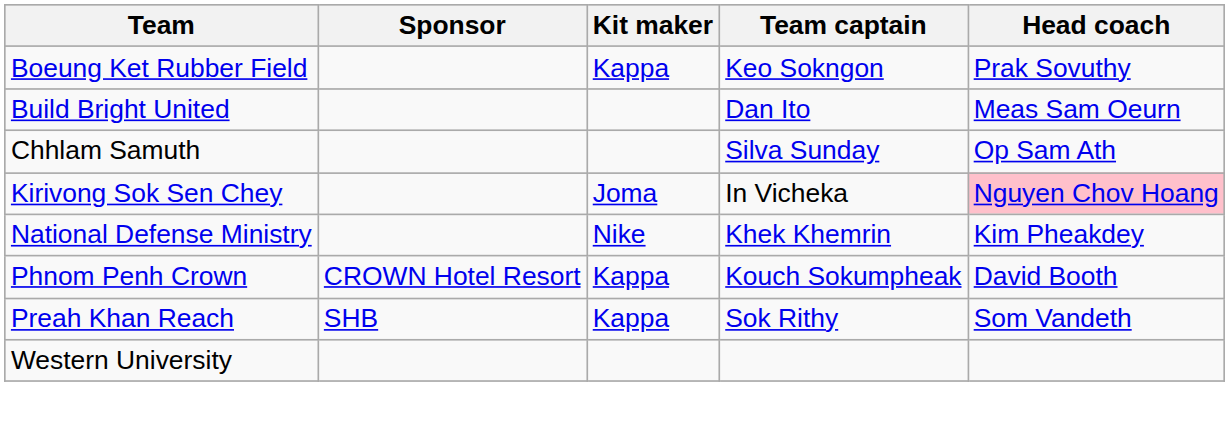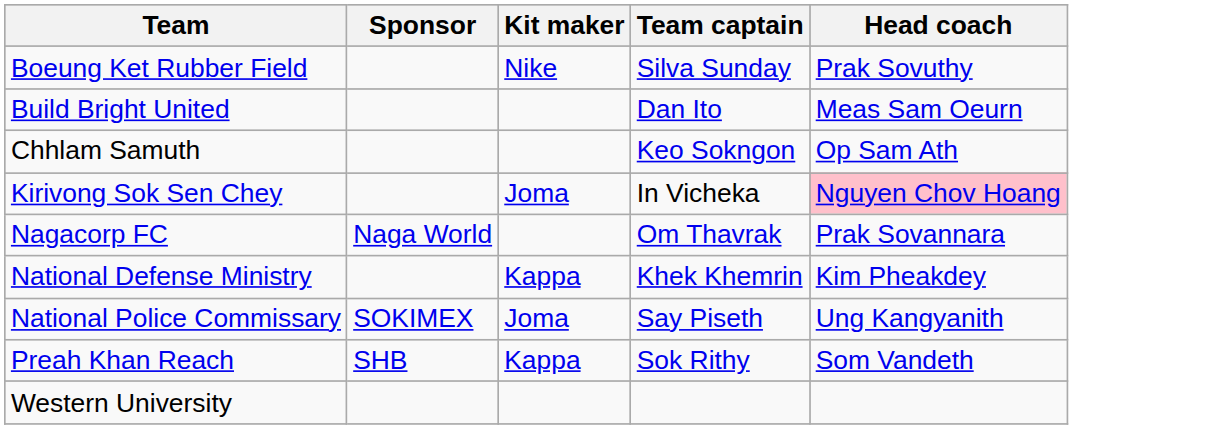Boeung Ket Rubber Field | Kit maker: Kappa -> Nike
Boeung Ket Rubber Field | Team captain: Keo Sokngon -> Silva Sunday
Chhlam Samuth | Team captain: Silva Sunday -> Keo Sokngon
+ row: Nagacorp FC | Naga World | Om Thavrak | Prak Sovannara
National Defense Ministry | Kit maker: Nike -> Kappa
- row: Phnom Penh Crown | CROWN Hotel Resort | Kappa | Kouch Sokumpheak | David Booth
+ row: National Police Commissary | SOKIMEX | Joma | Say Piseth | Ung Kangyanith
